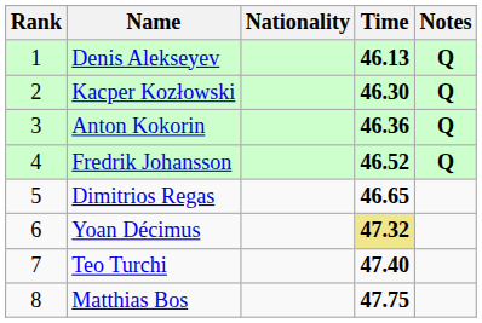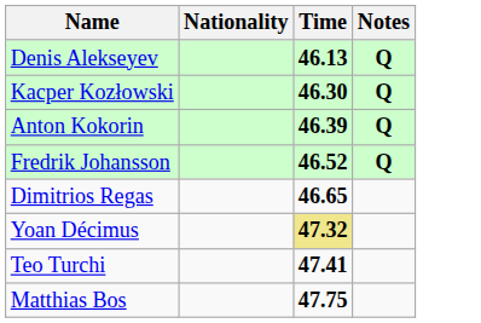- column: Rank | 1 | 2 | 3 | 4 | 5 | 6 | 7 | 8
Anton Kokorin | Time: 46.36 -> 46.39
Teo Turchi | Time: 47.40 -> 47.41
